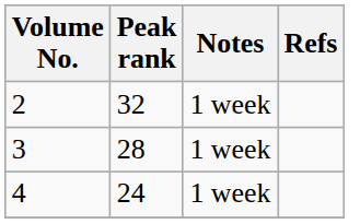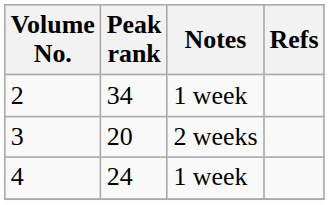2 | Peak rank: 32 -> 34
3 | Peak rank: 28 -> 20
3 | Notes: 1 week -> 2 weeks
